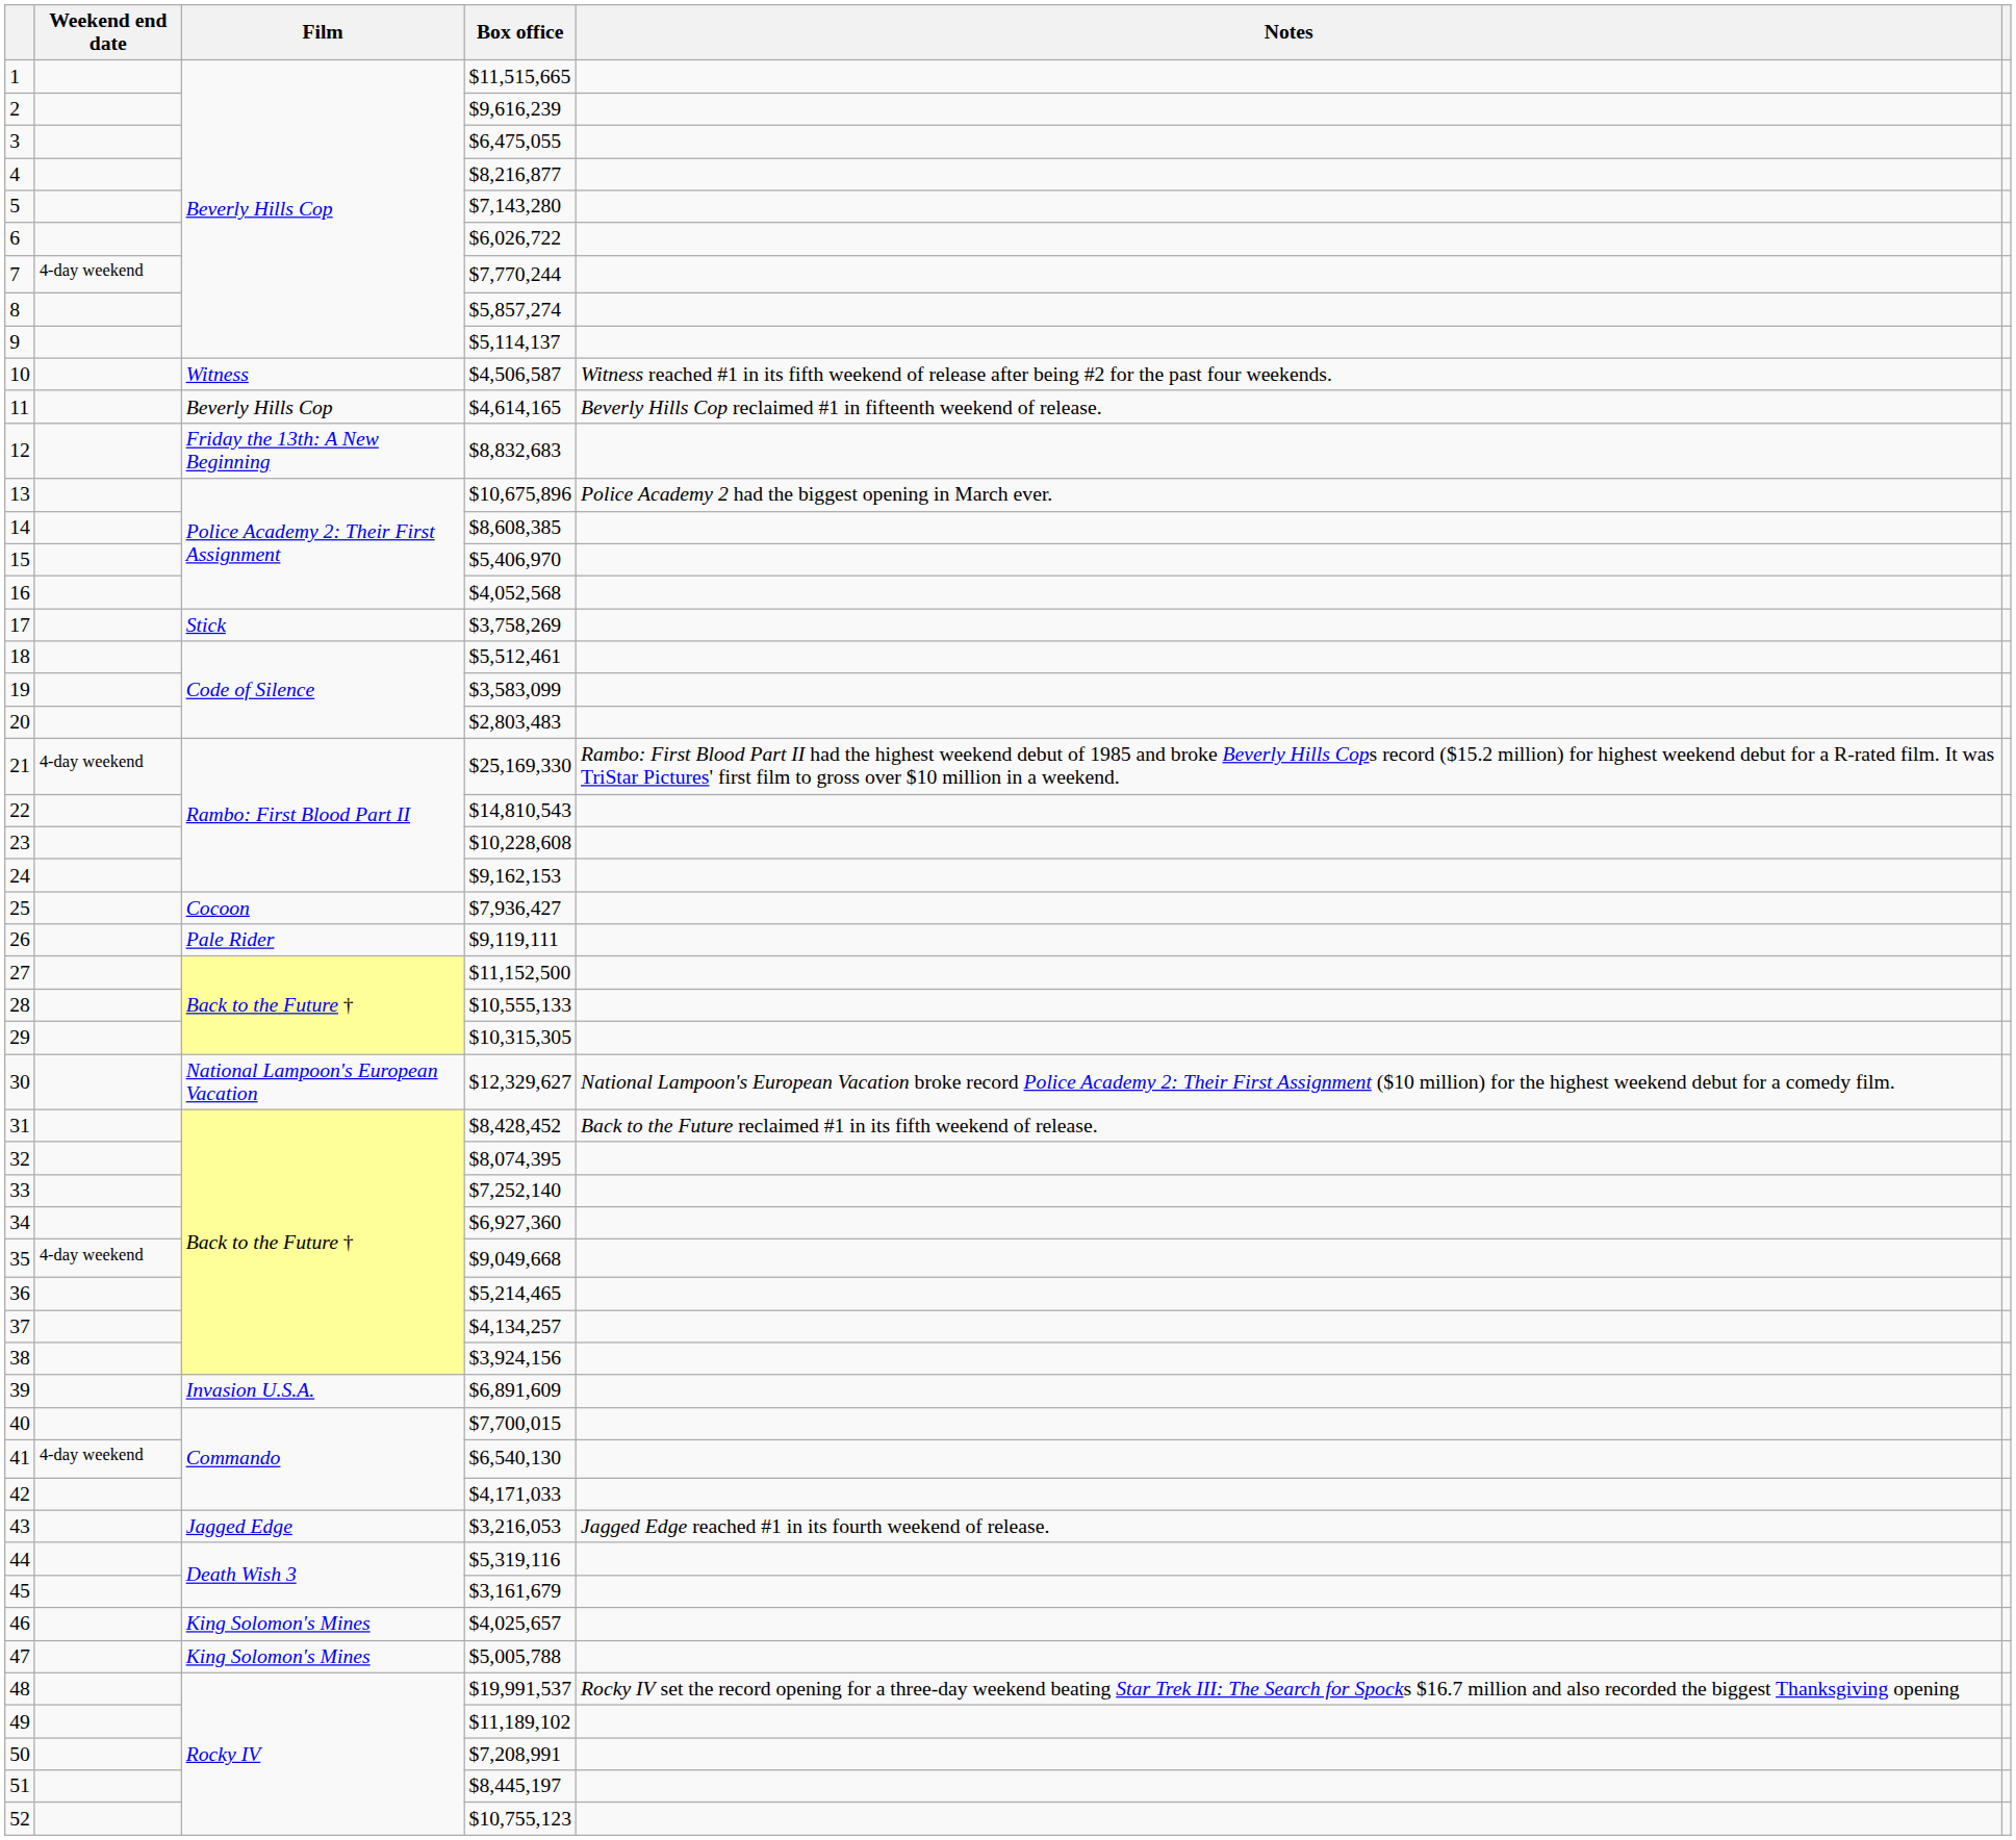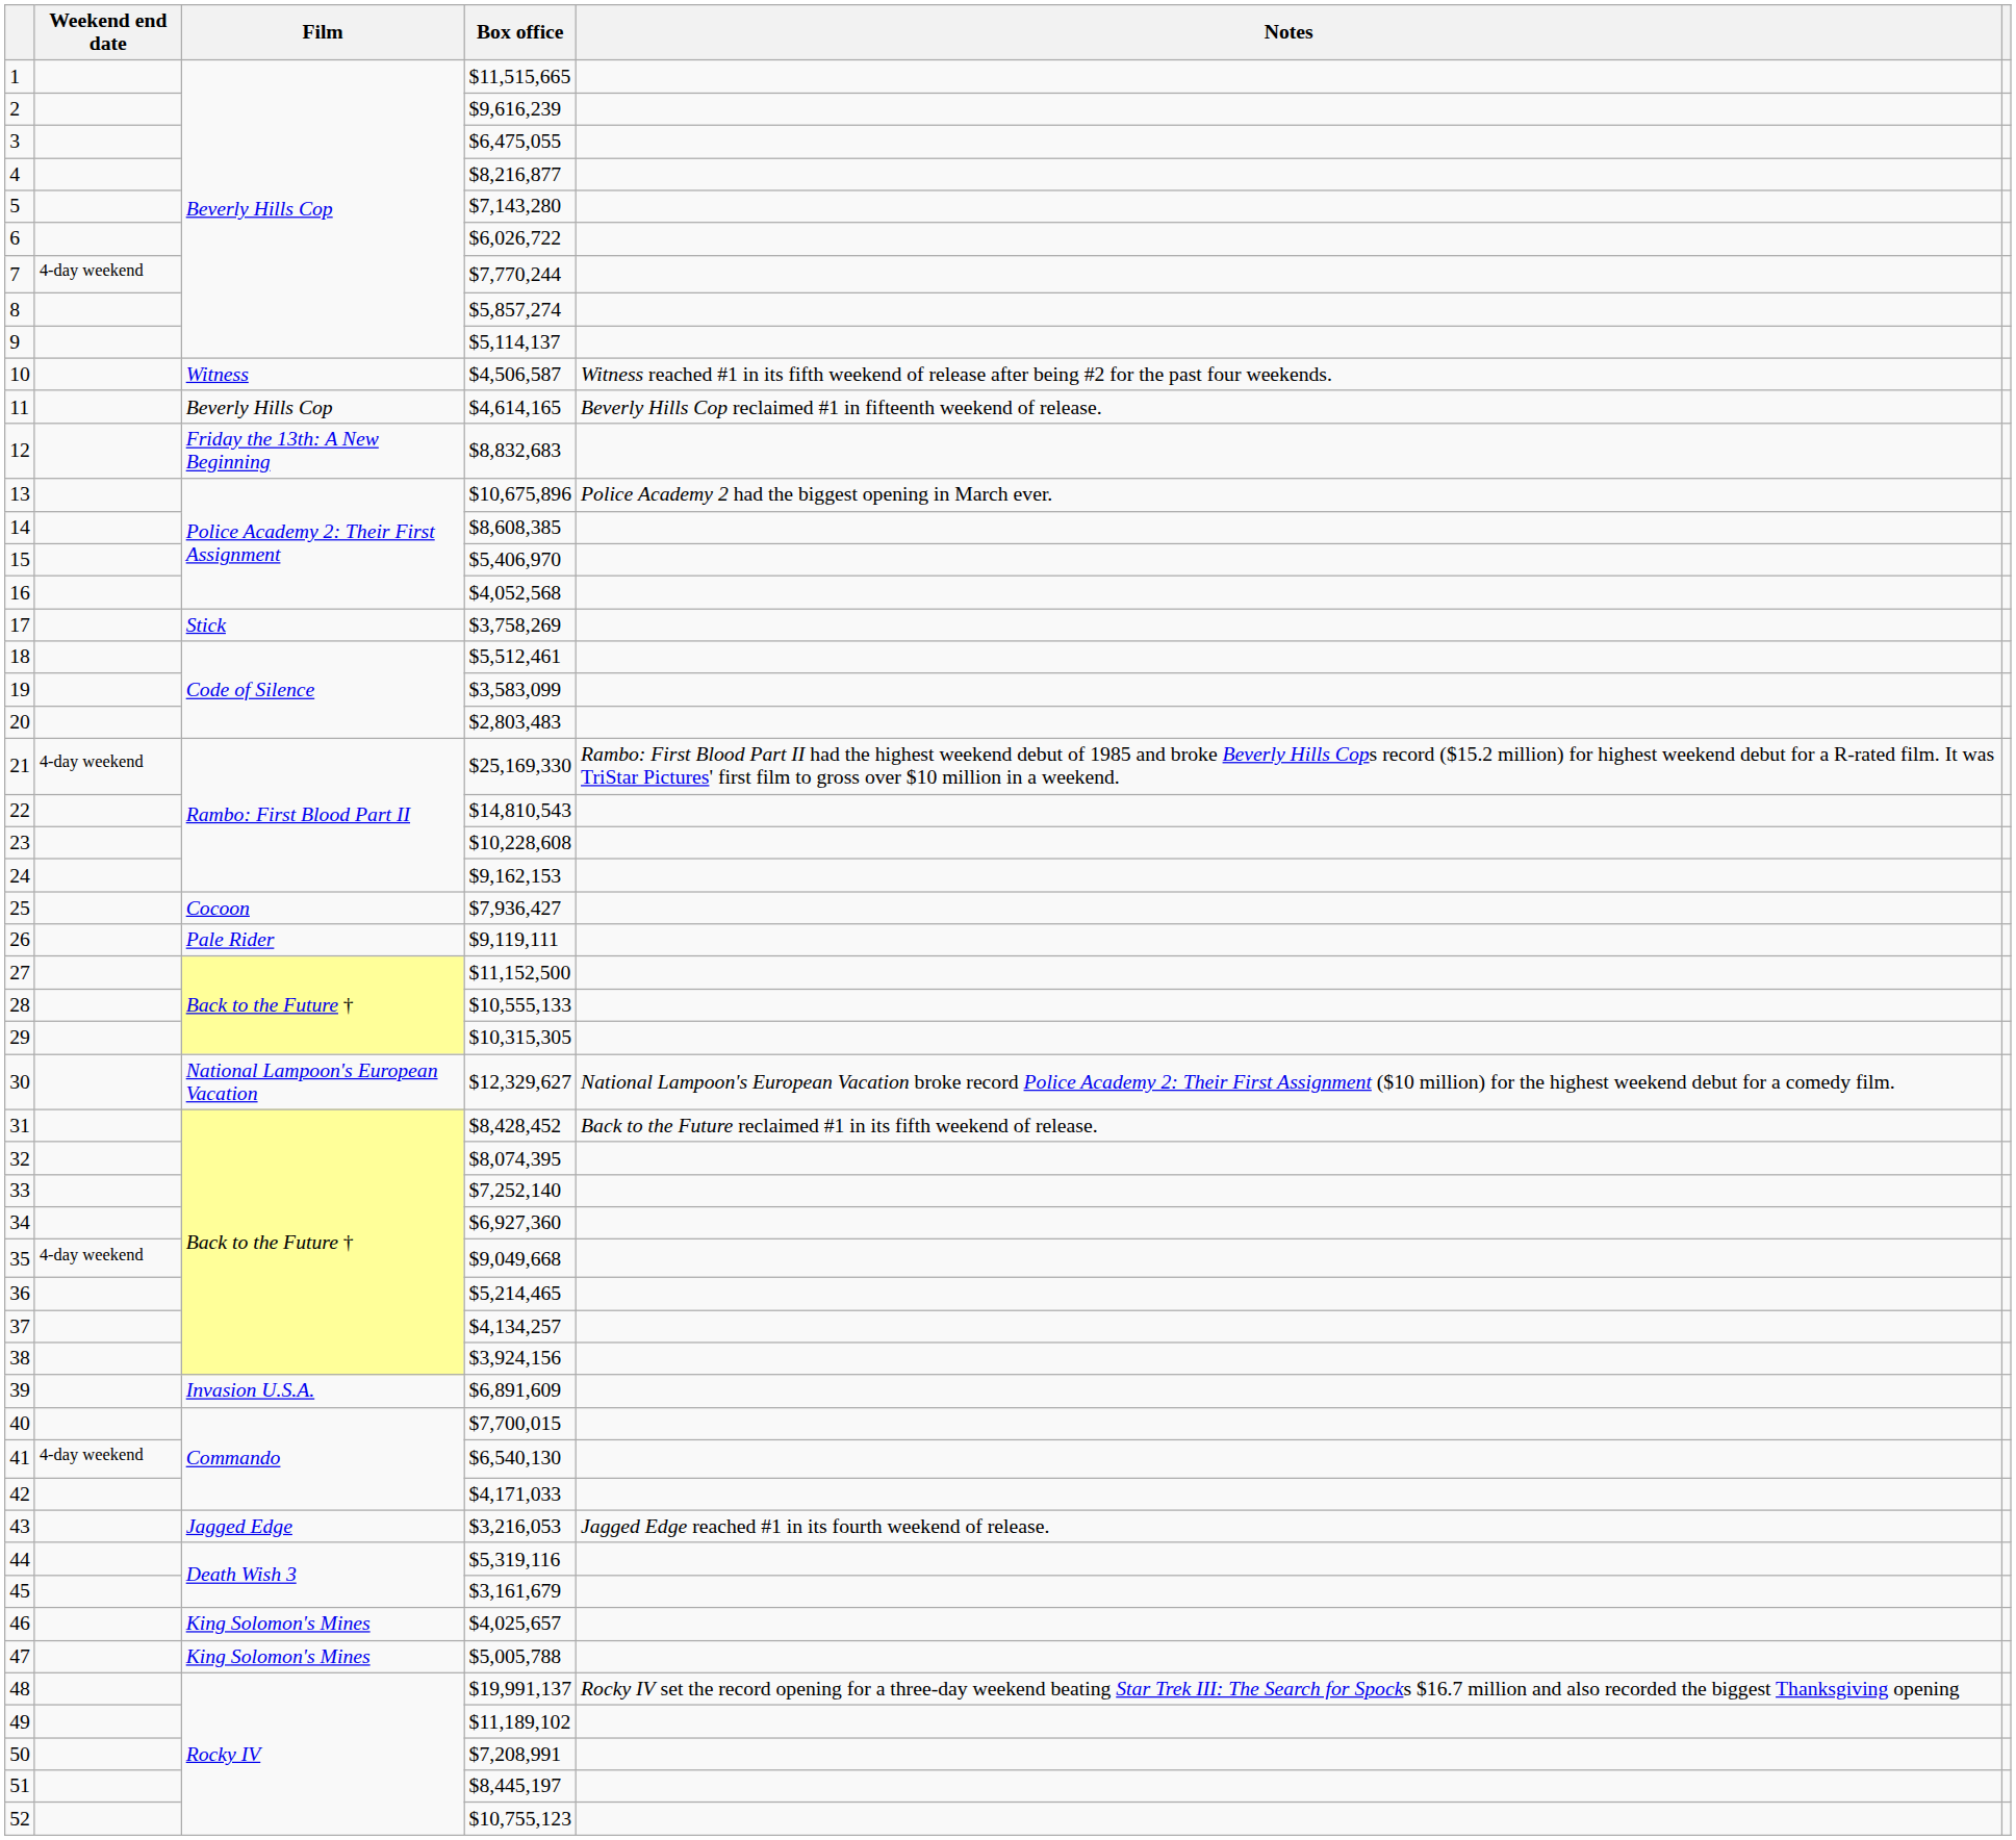48 | Box office: $19,991,537 -> $19,991,137
